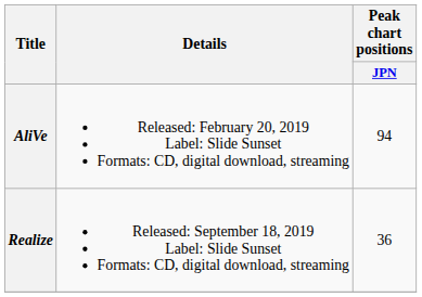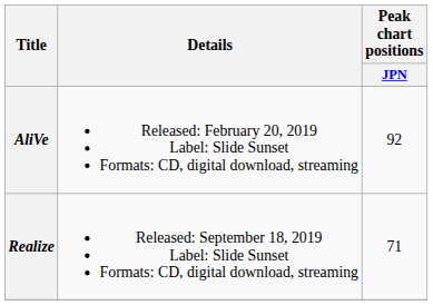AliVe | Peak chart positions / JPN: 94 -> 92
Realize | Peak chart positions / JPN: 36 -> 71
